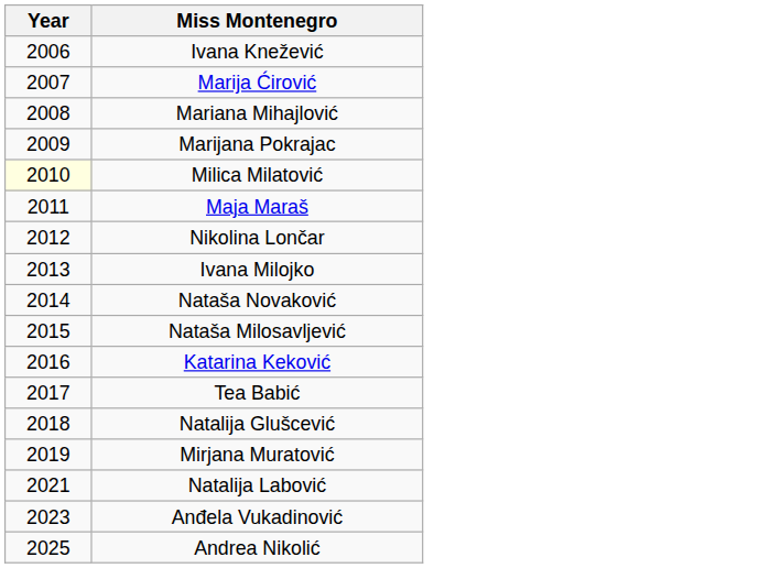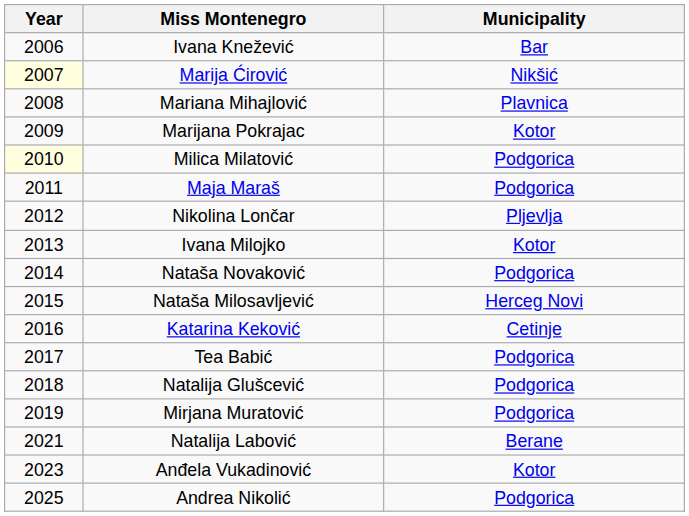+ column: Municipality | Bar | Nikšić | Plavnica | Kotor | Podgorica | Podgorica | Pljevlja | Kotor | Podgorica | Herceg Novi | Cetinje | Podgorica | Podgorica | Podgorica | Berane | Kotor | Podgorica
Marija Ćirović | Year: no background -> lightyellow background
